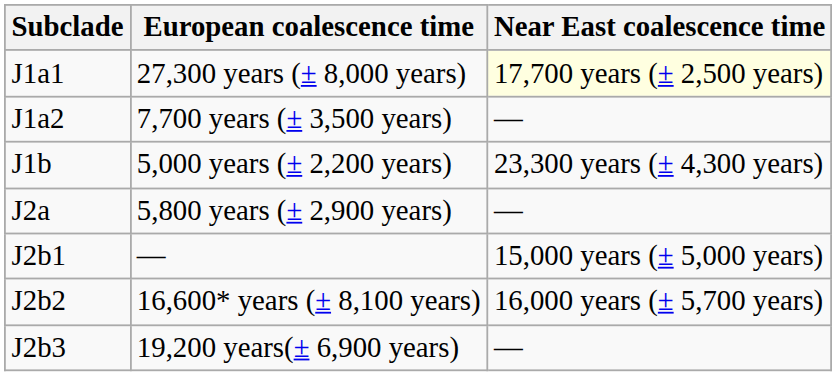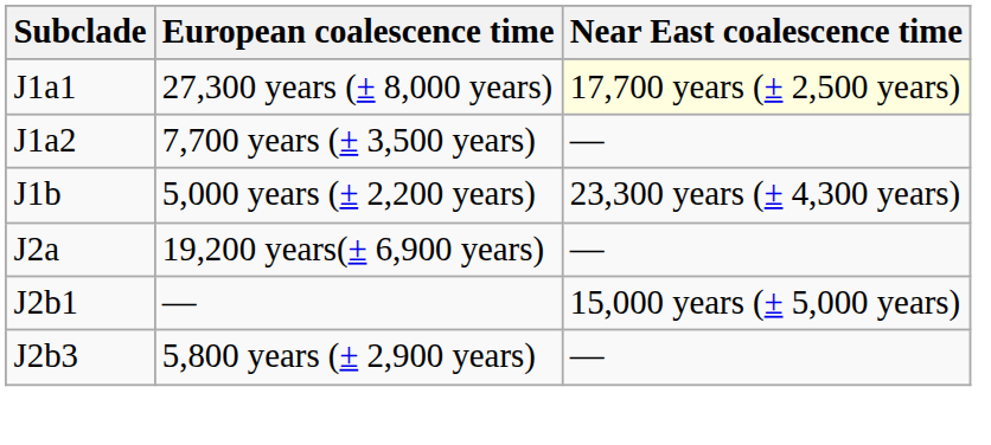J2a | European coalescence time: 5,800 years (± 2,900 years) -> 19,200 years(± 6,900 years)
- row: J2b2 | 16,600* years (± 8,100 years) | 16,000 years (± 5,700 years)
J2b3 | European coalescence time: 19,200 years(± 6,900 years) -> 5,800 years (± 2,900 years)
